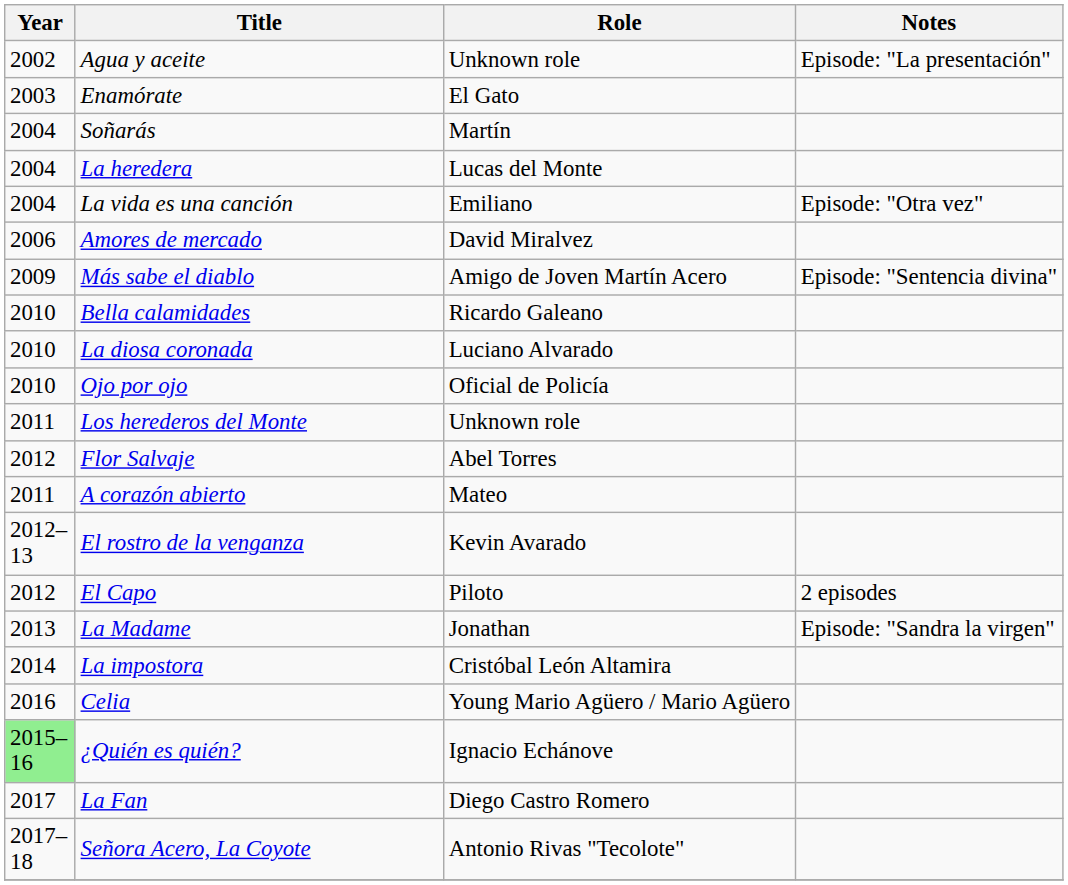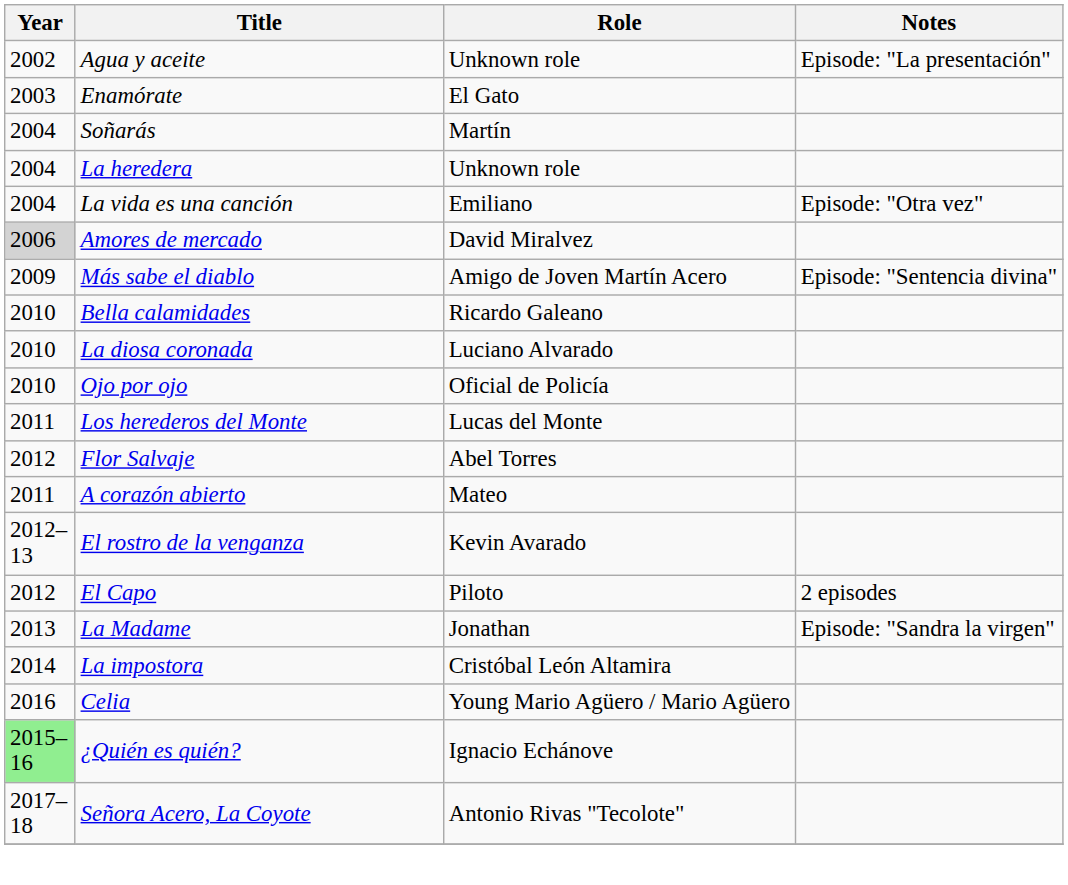La heredera | Role: Lucas del Monte -> Unknown role
Amores de mercado | Year: no background -> lightgrey background
Los herederos del Monte | Role: Unknown role -> Lucas del Monte
- row: 2017 | La Fan | Diego Castro Romero
